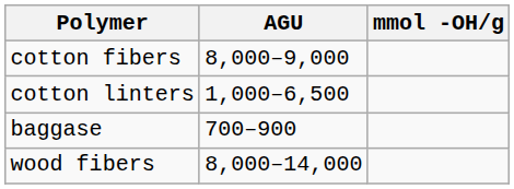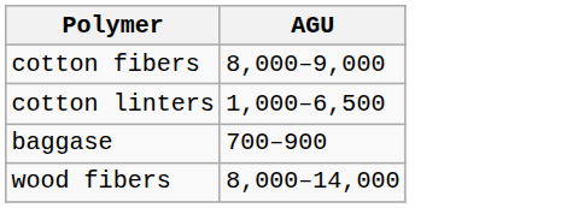- column: mmol -OH/g
